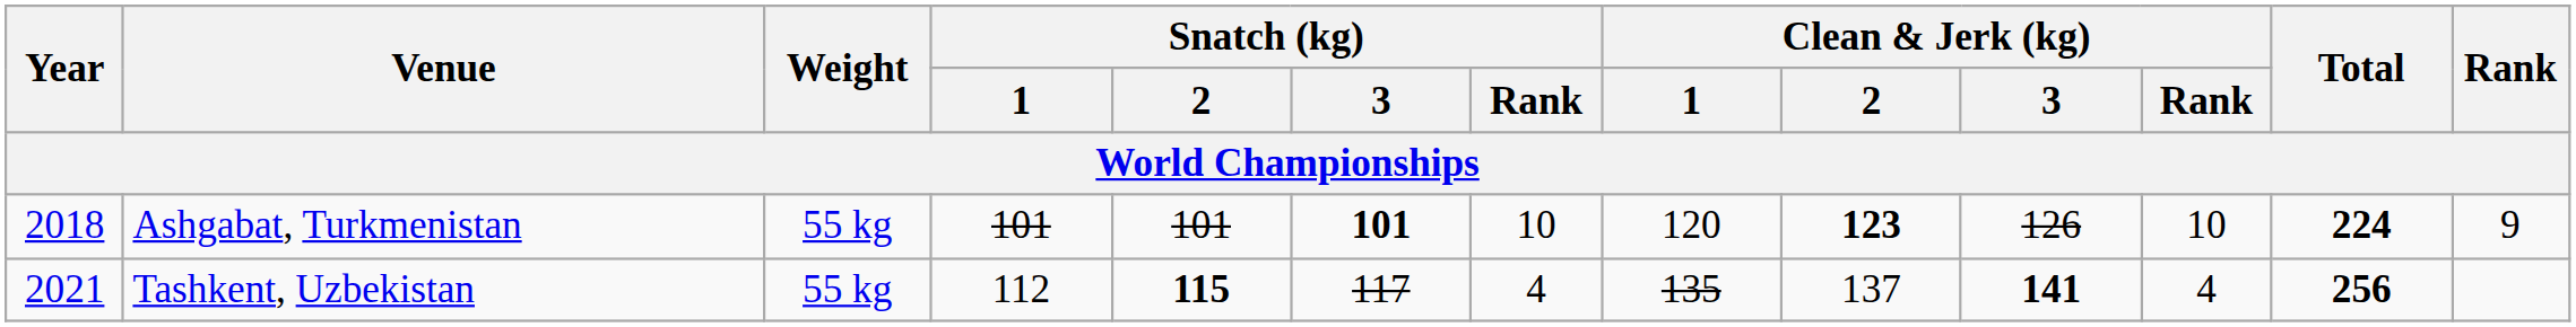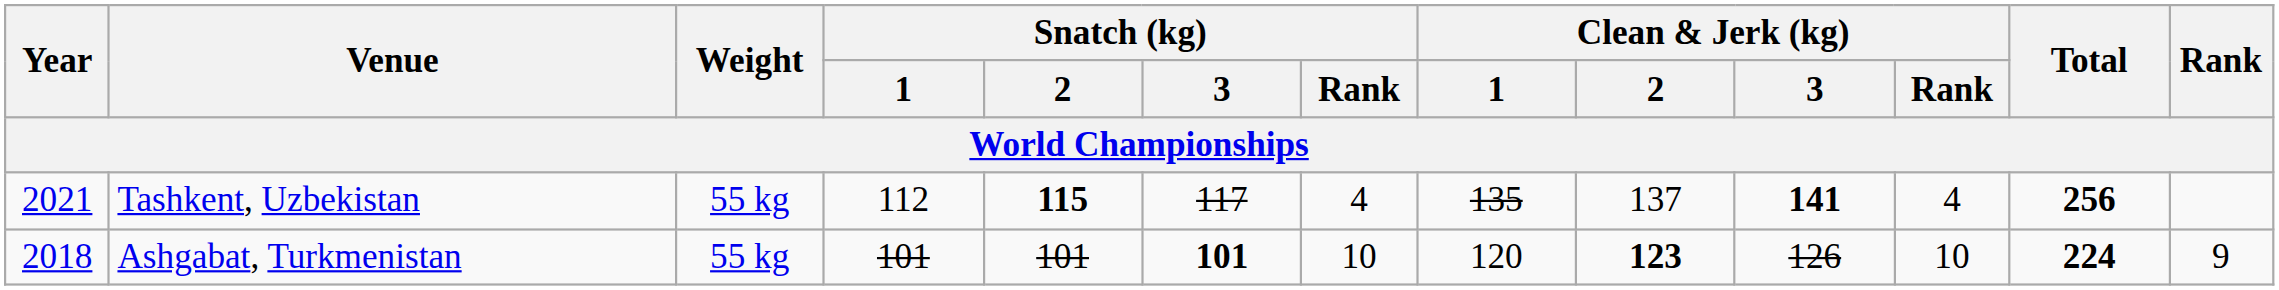rows swapped: Ashgabat, Turkmenistan <-> Tashkent, Uzbekistan
